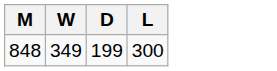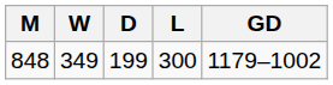+ column: GD | 1179–1002
